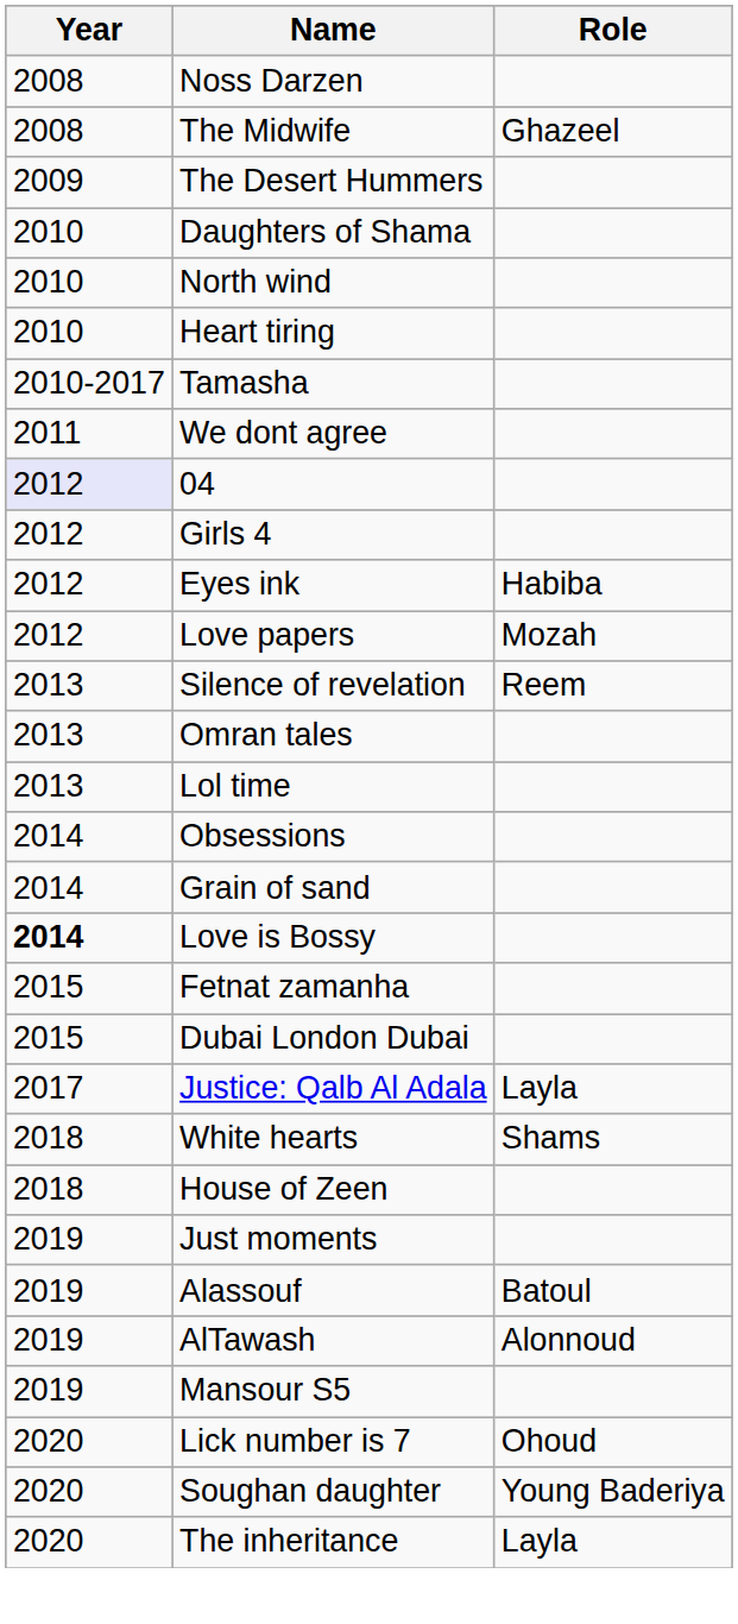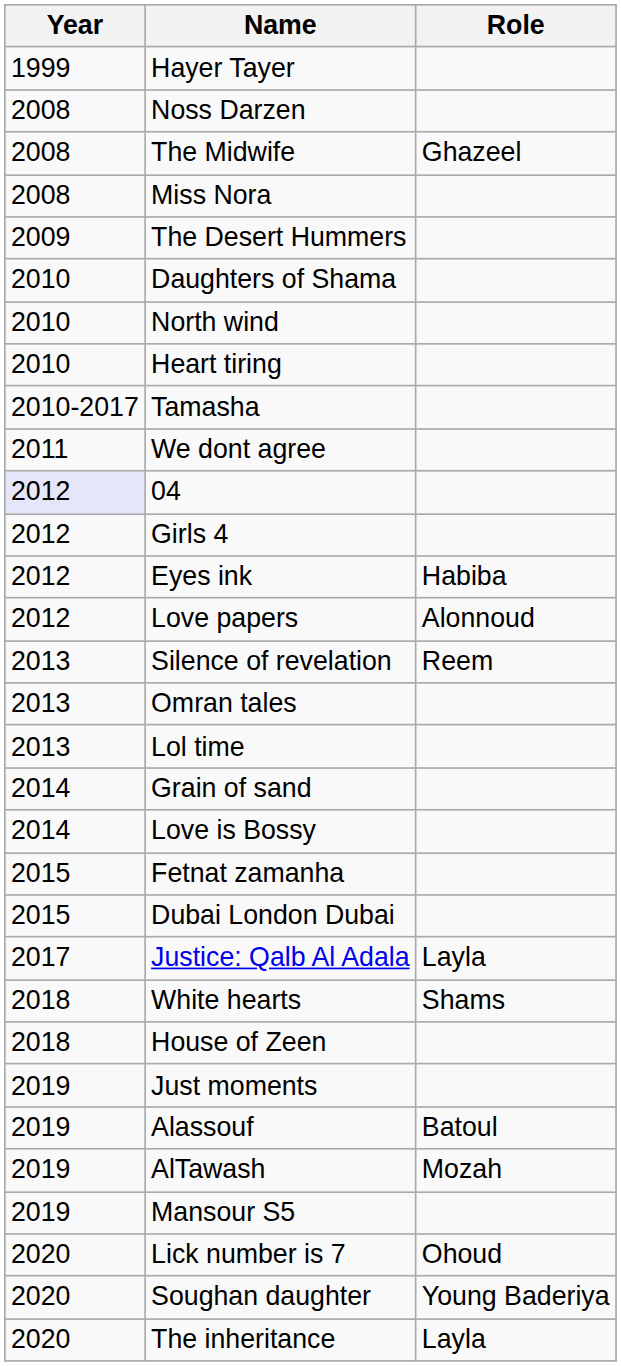+ row: 1999 | Hayer Tayer
+ row: 2008 | Miss Nora
Love papers | Role: Mozah -> Alonnoud
- row: 2014 | Obsessions
Love is Bossy | Year: bold -> normal
AlTawash | Role: Alonnoud -> Mozah
